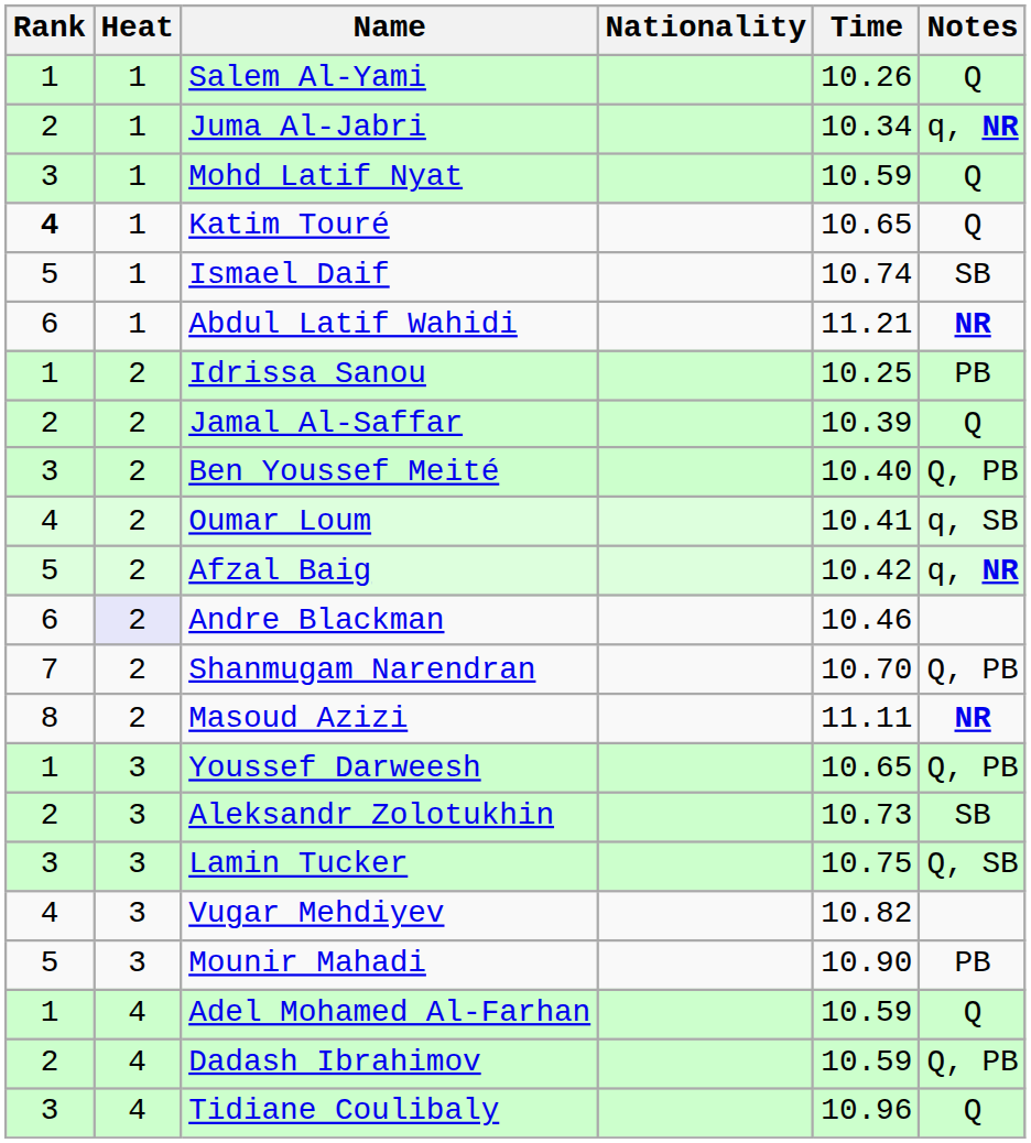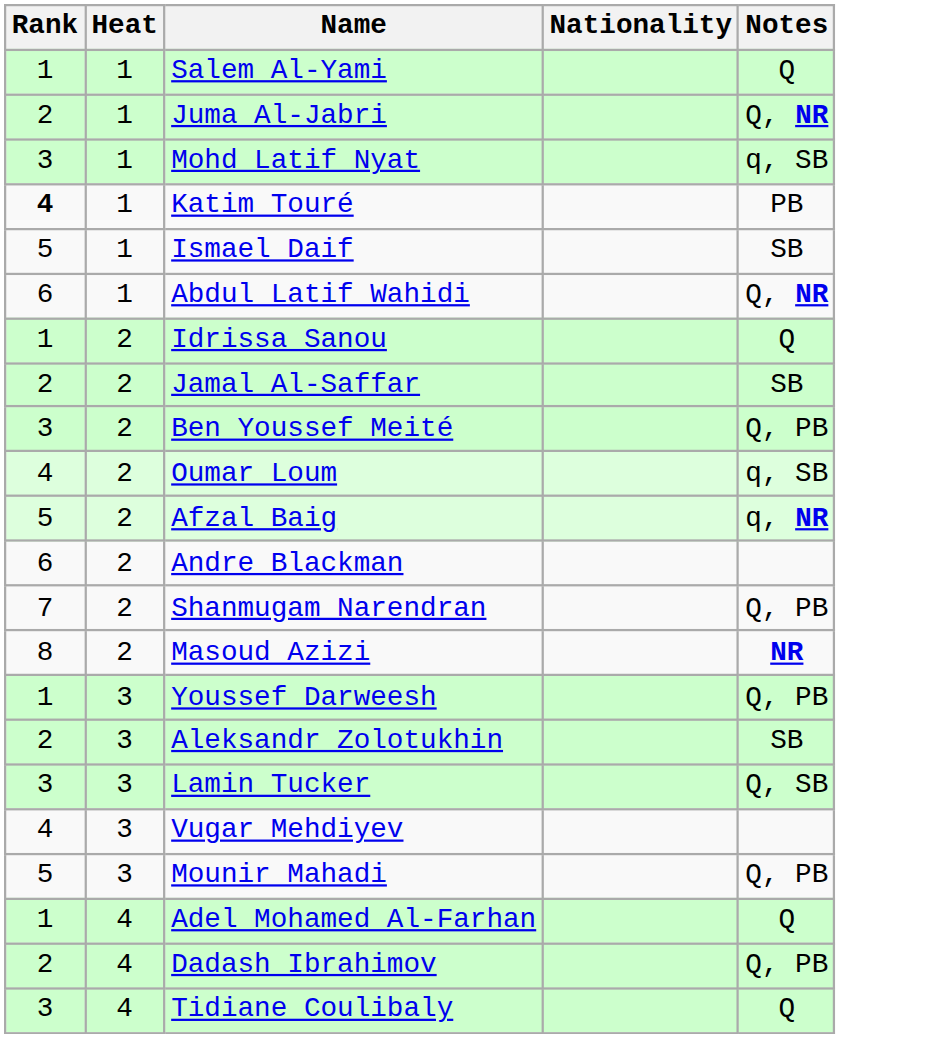- column: Time | 10.26 | 10.34 | 10.59 | 10.65 | 10.74 | 11.21 | 10.25 | 10.39 | 10.40 | 10.41 | 10.42 | 10.46 | 10.70 | 11.11 | 10.65 | 10.73 | 10.75 | 10.82 | 10.90 | 10.59 | 10.59 | 10.96
Juma Al-Jabri | Notes: q, NR -> Q, NR
Mohd Latif Nyat | Notes: Q -> q, SB
Katim Touré | Notes: Q -> PB
Abdul Latif Wahidi | Notes: NR -> Q, NR
Idrissa Sanou | Notes: PB -> Q
Jamal Al-Saffar | Notes: Q -> SB
Andre Blackman | Heat: lavender background -> no background
Mounir Mahadi | Notes: PB -> Q, PB
